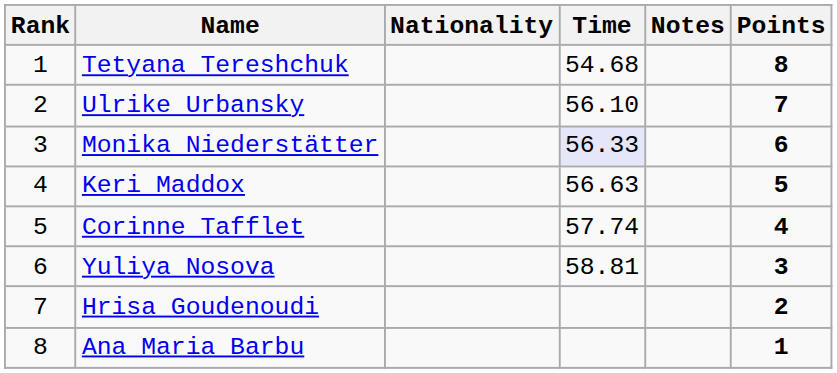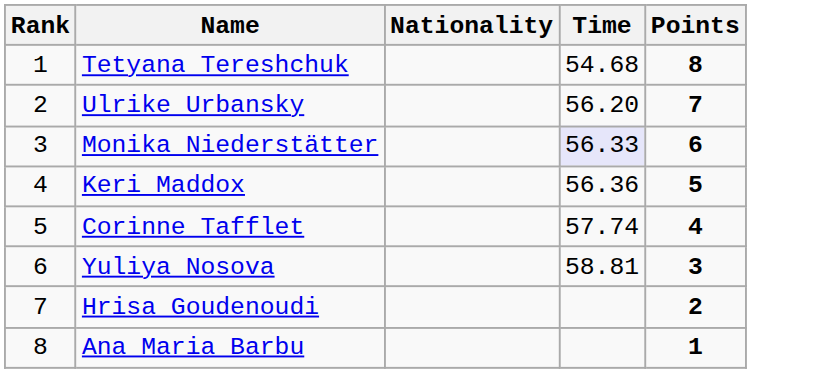- column: Notes
Ulrike Urbansky | Time: 56.10 -> 56.20
Keri Maddox | Time: 56.63 -> 56.36
